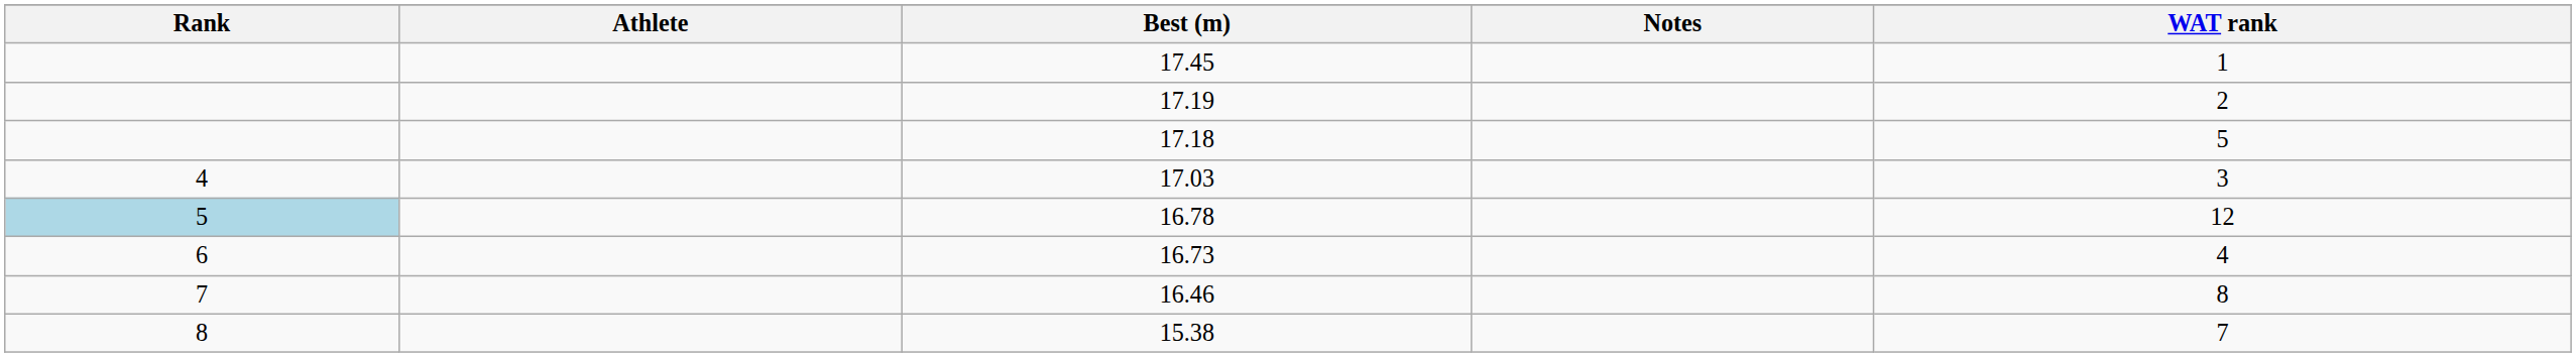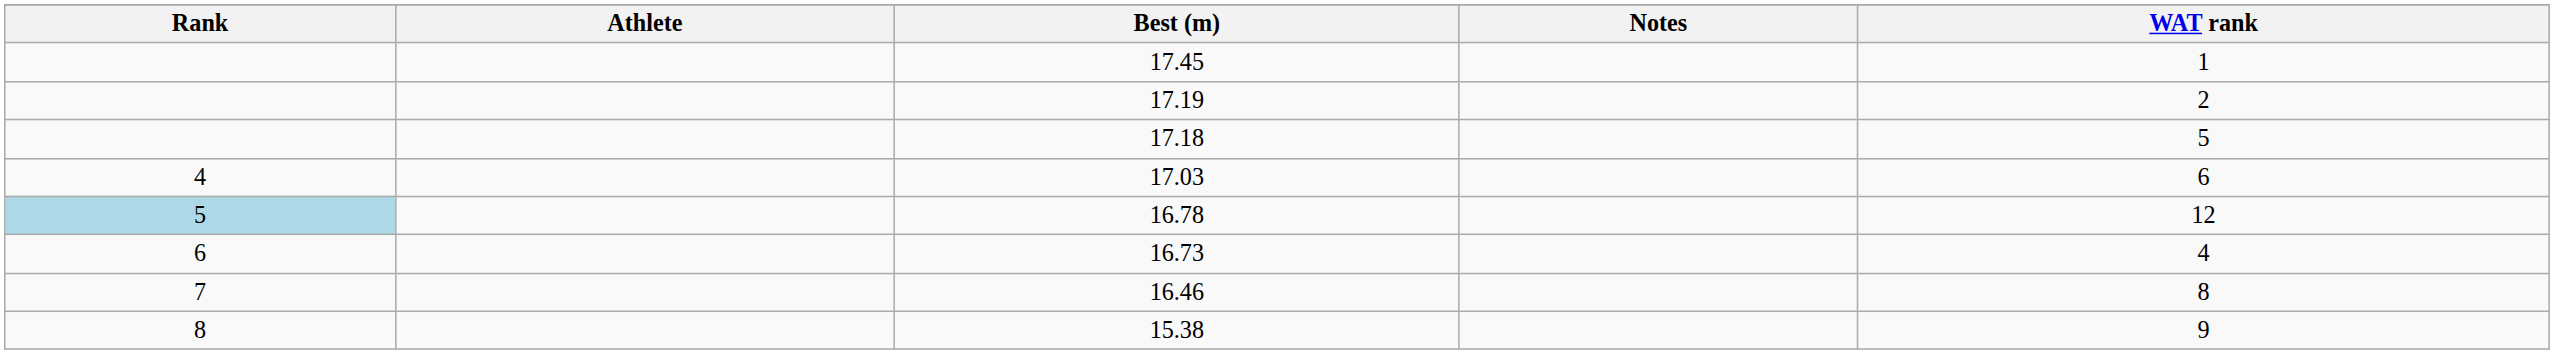17.03 | WAT rank: 3 -> 6
15.38 | WAT rank: 7 -> 9
